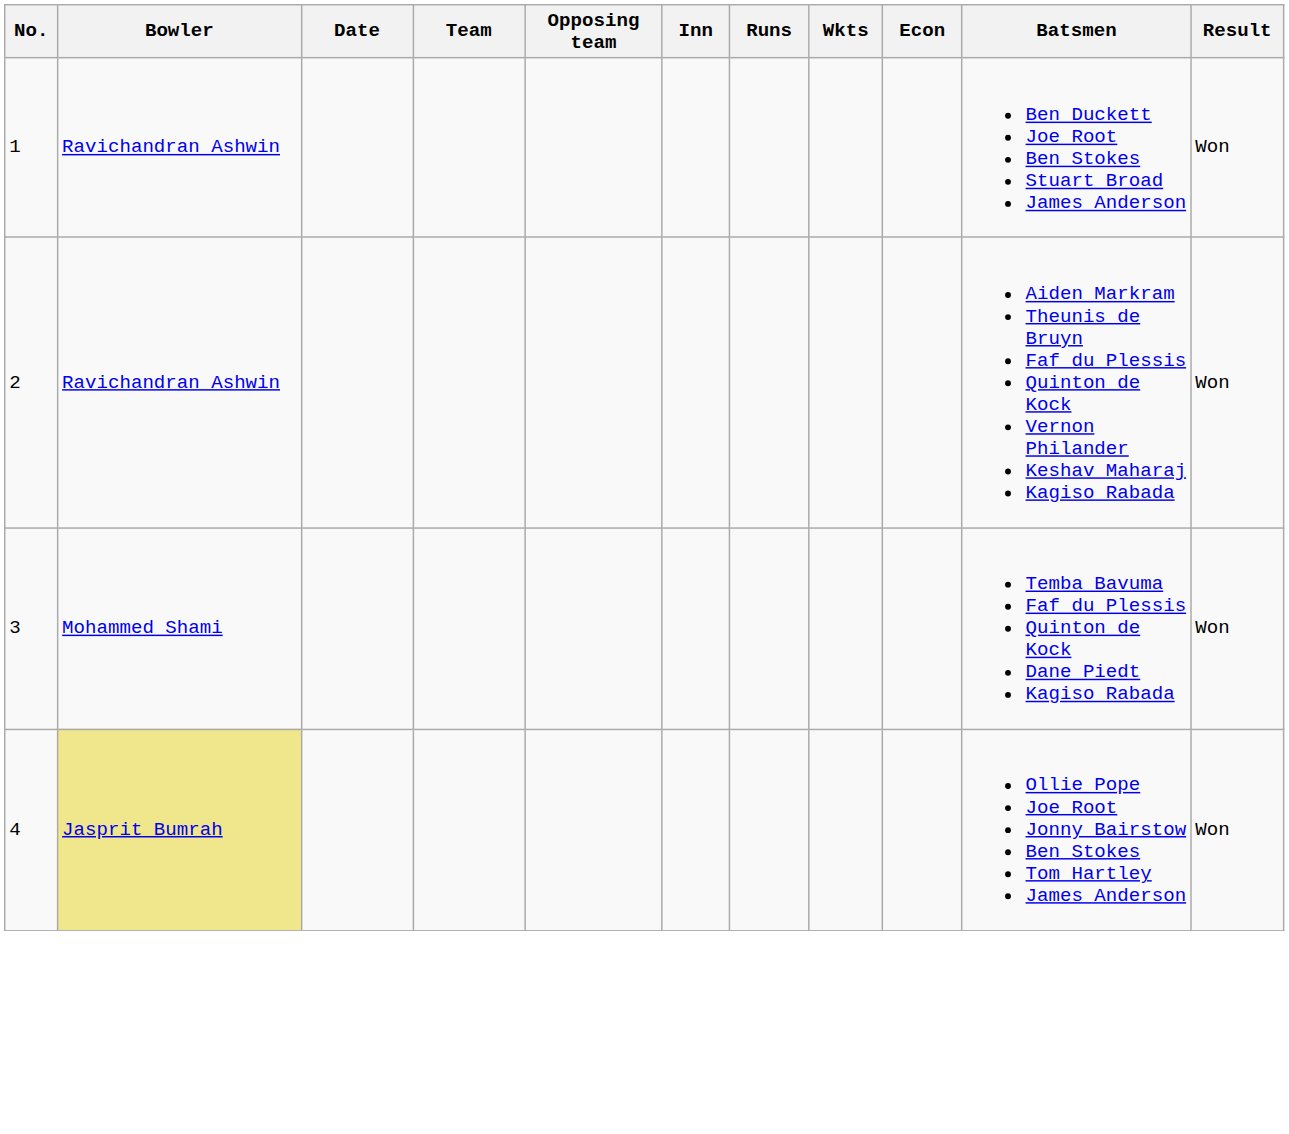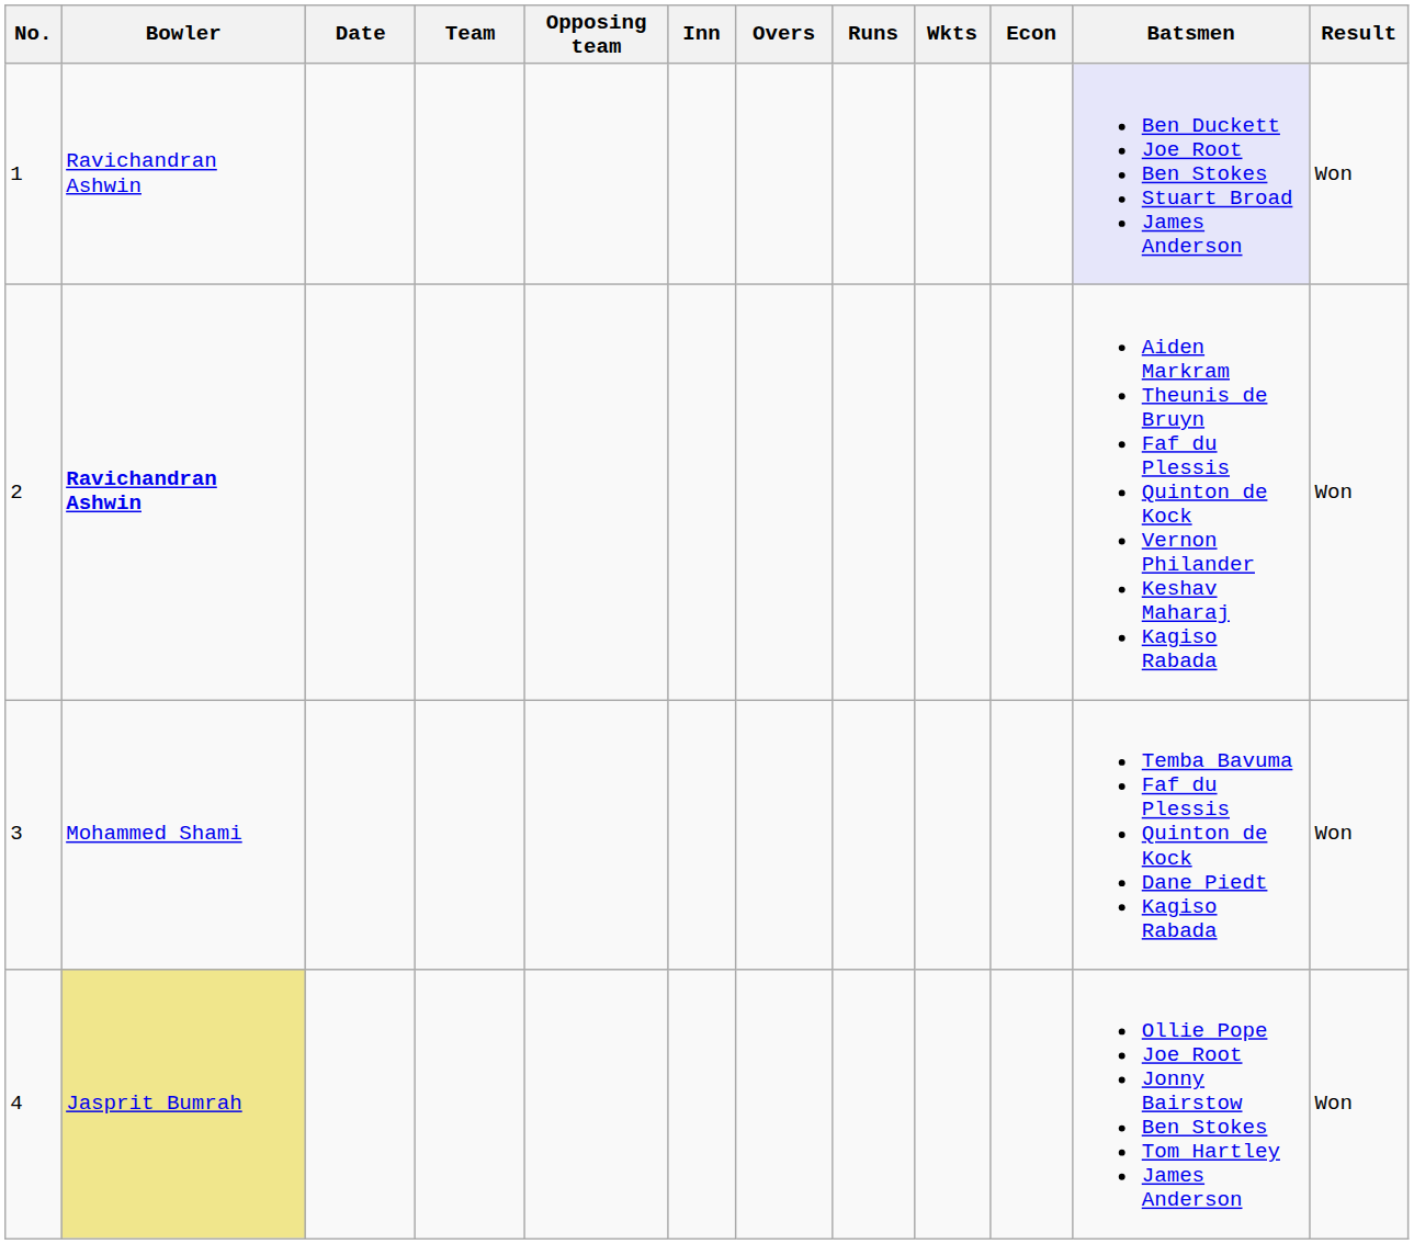+ column: Overs
1 | Batsmen: no background -> lavender background
2 | Bowler: normal -> bold
